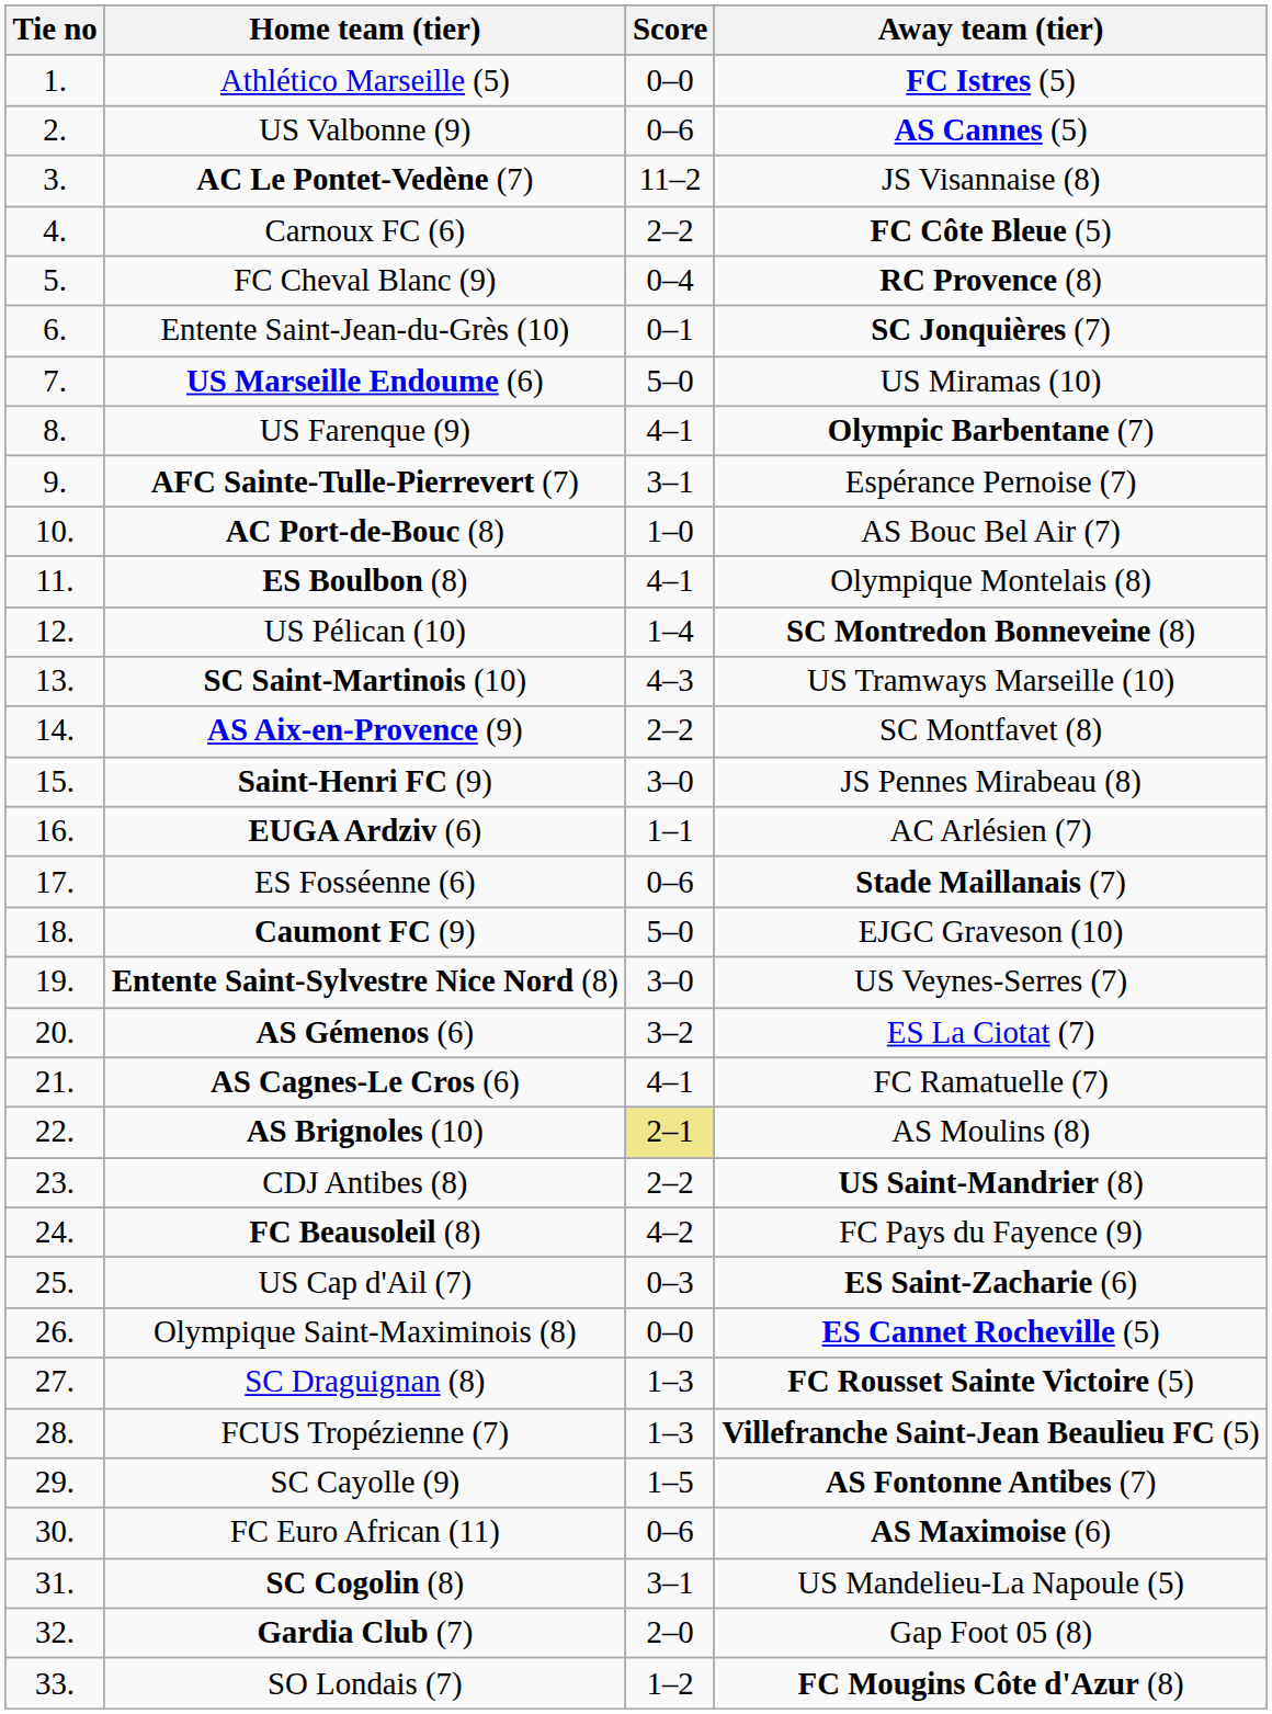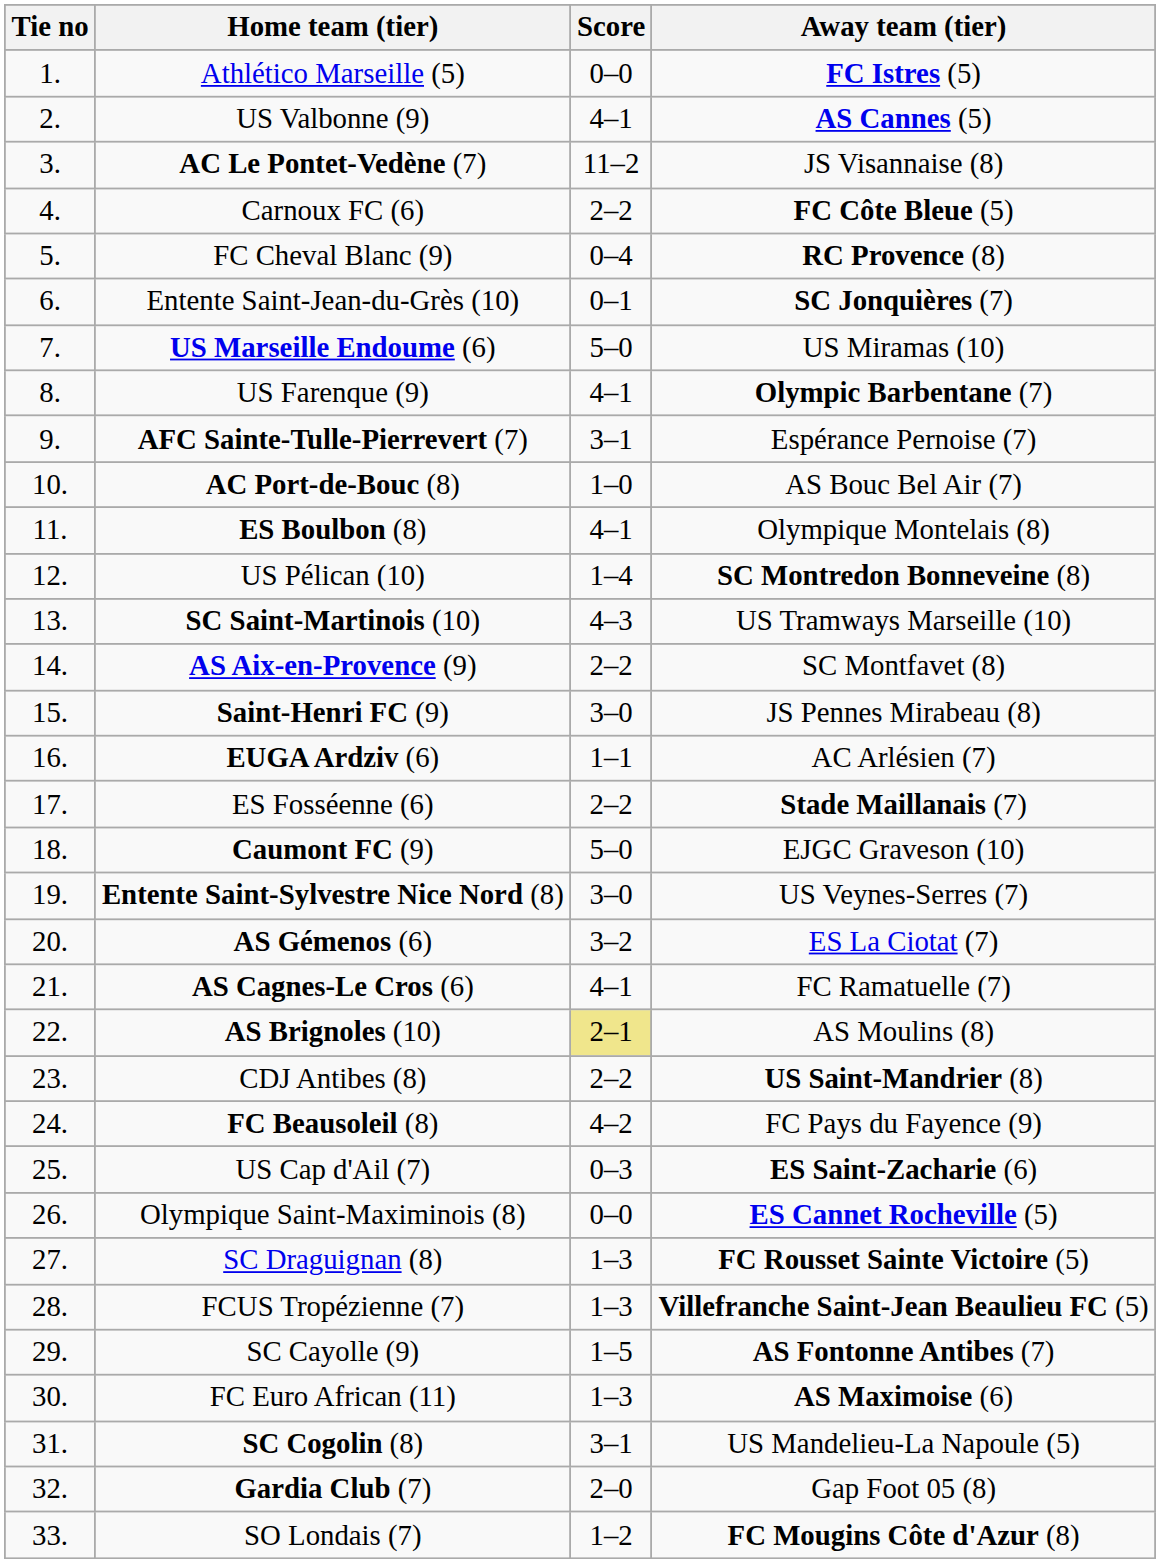US Valbonne (9) | Score: 0–6 -> 4–1
ES Fosséenne (6) | Score: 0–6 -> 2–2
FC Euro African (11) | Score: 0–6 -> 1–3
